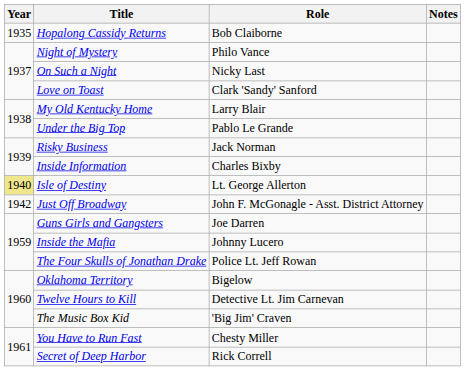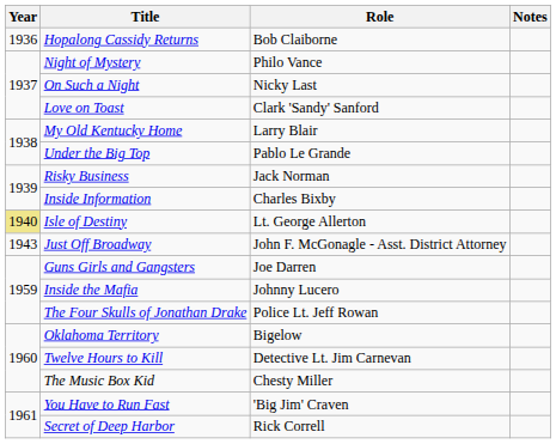Hopalong Cassidy Returns | Year: 1935 -> 1936
Just Off Broadway | Year: 1942 -> 1943
The Music Box Kid | Role: 'Big Jim' Craven -> Chesty Miller
You Have to Run Fast | Role: Chesty Miller -> 'Big Jim' Craven
